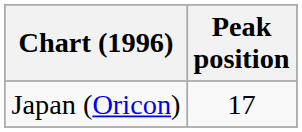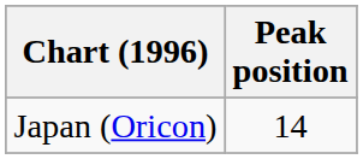Japan (Oricon) | Peak position: 17 -> 14
